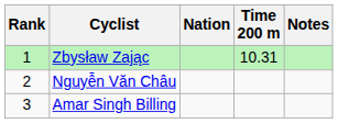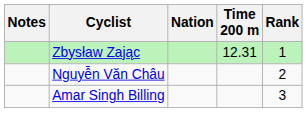columns swapped: Rank <-> Notes
Zbysław Zając | Time 200 m: 10.31 -> 12.31
